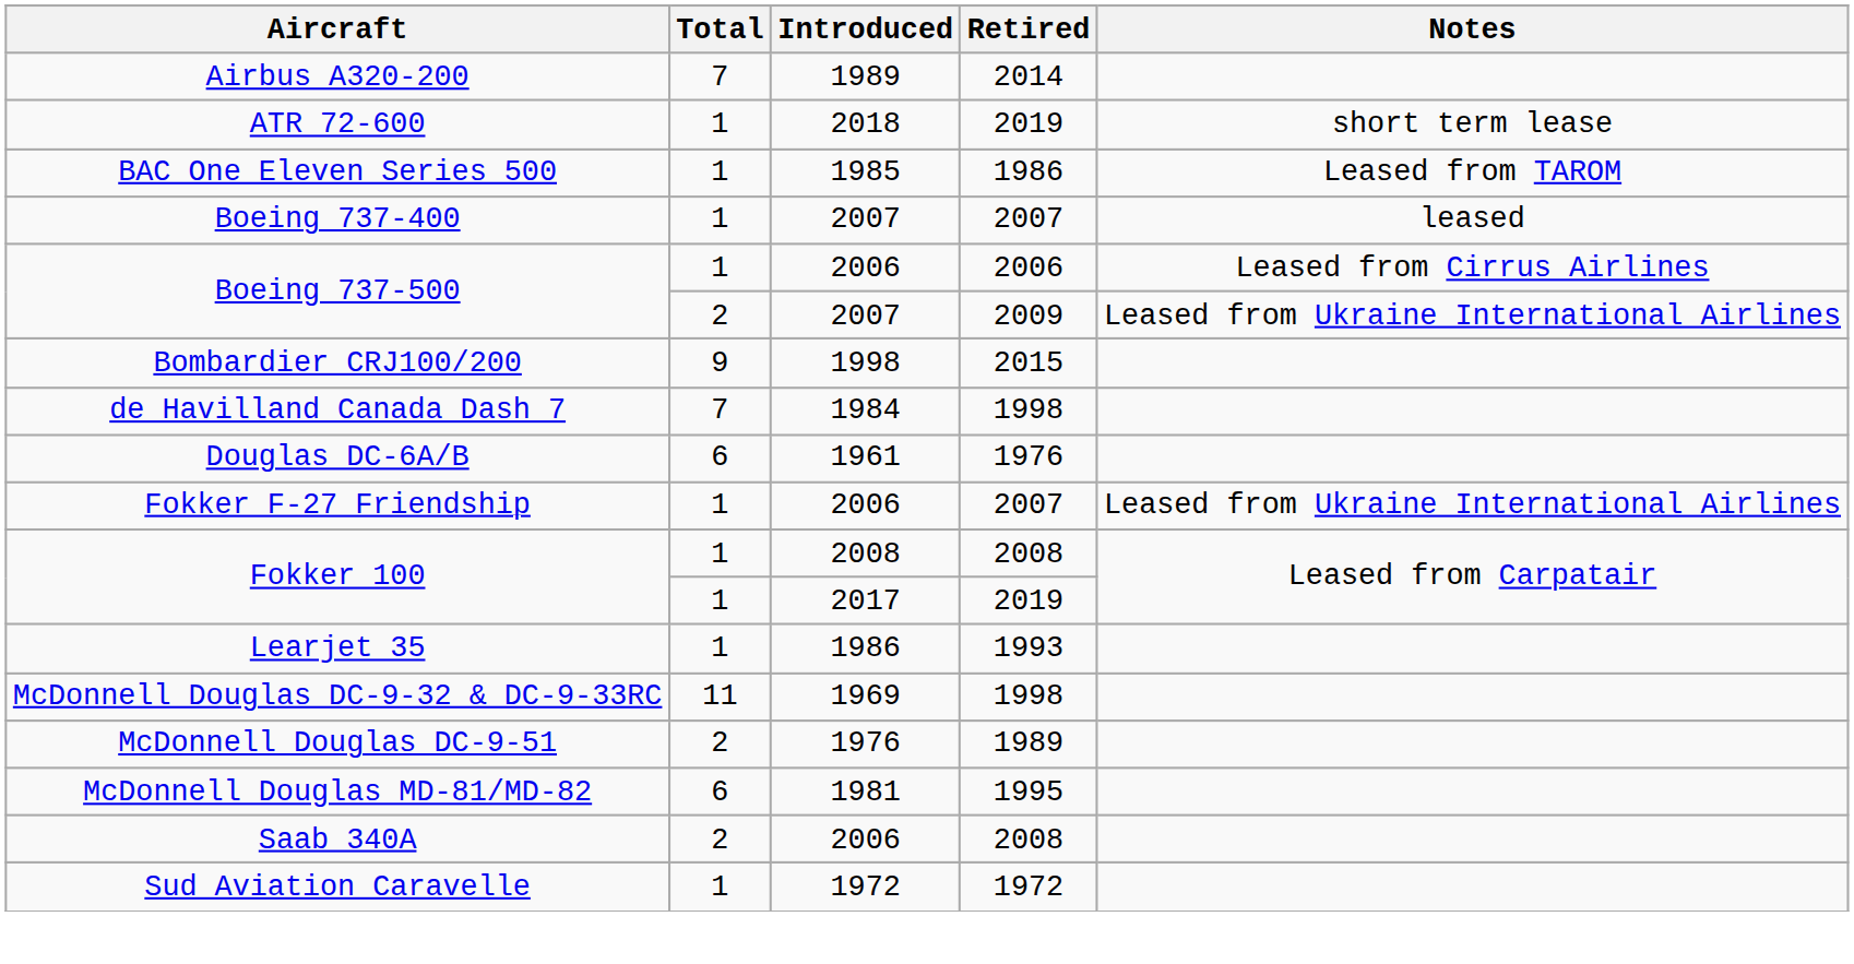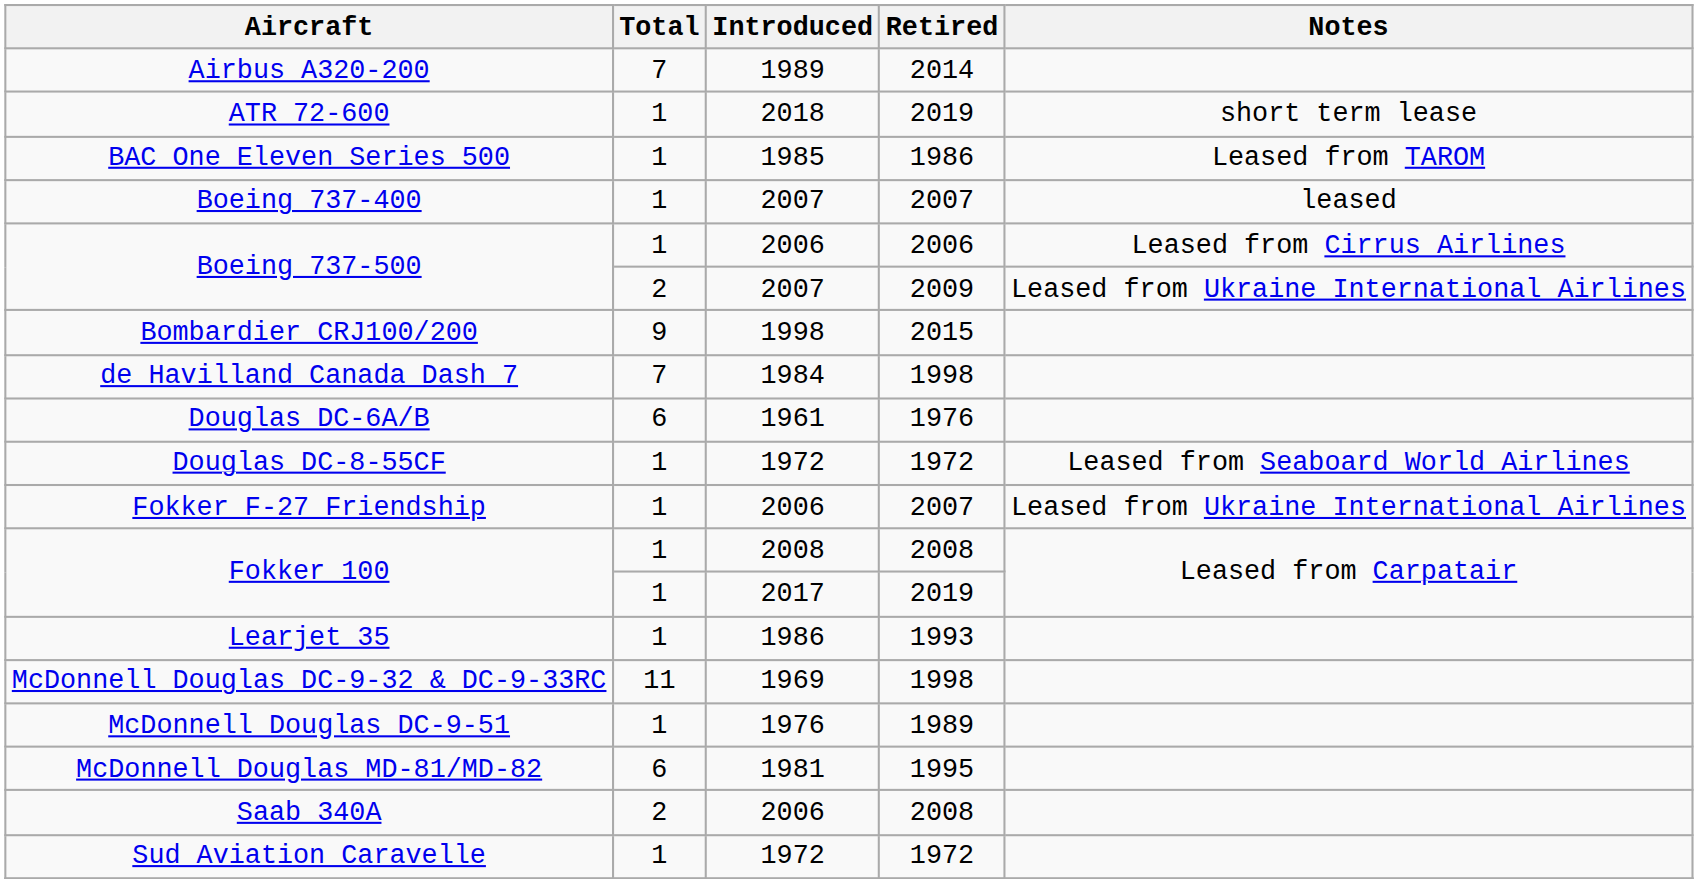+ row: Douglas DC-8-55CF | 1 | 1972 | 1972 | Leased from Seaboard World Airlines
McDonnell Douglas DC-9-51 | Total: 2 -> 1
